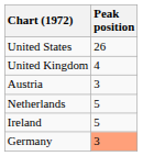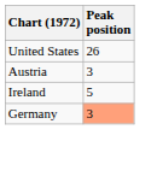- row: United Kingdom | 4
- row: Netherlands | 5
